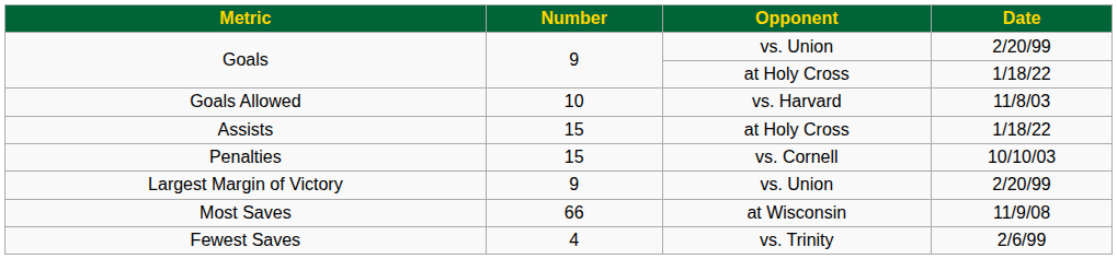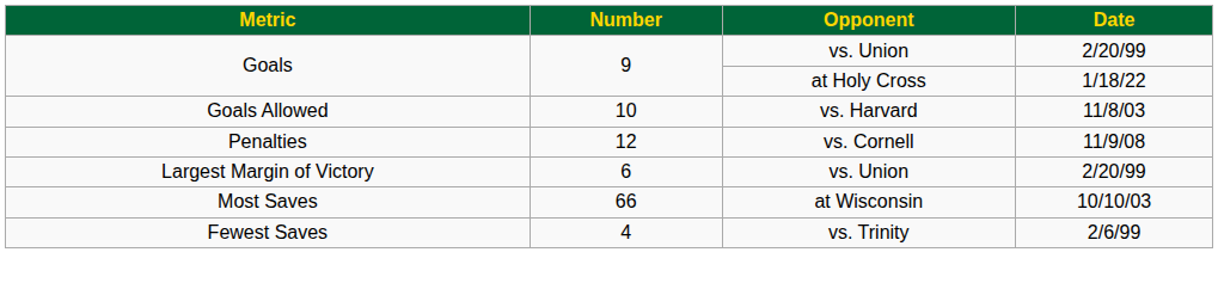- row: Assists | 15 | at Holy Cross | 1/18/22
Penalties | Number: 15 -> 12
Penalties | Date: 10/10/03 -> 11/9/08
Largest Margin of Victory | Number: 9 -> 6
Most Saves | Date: 11/9/08 -> 10/10/03
